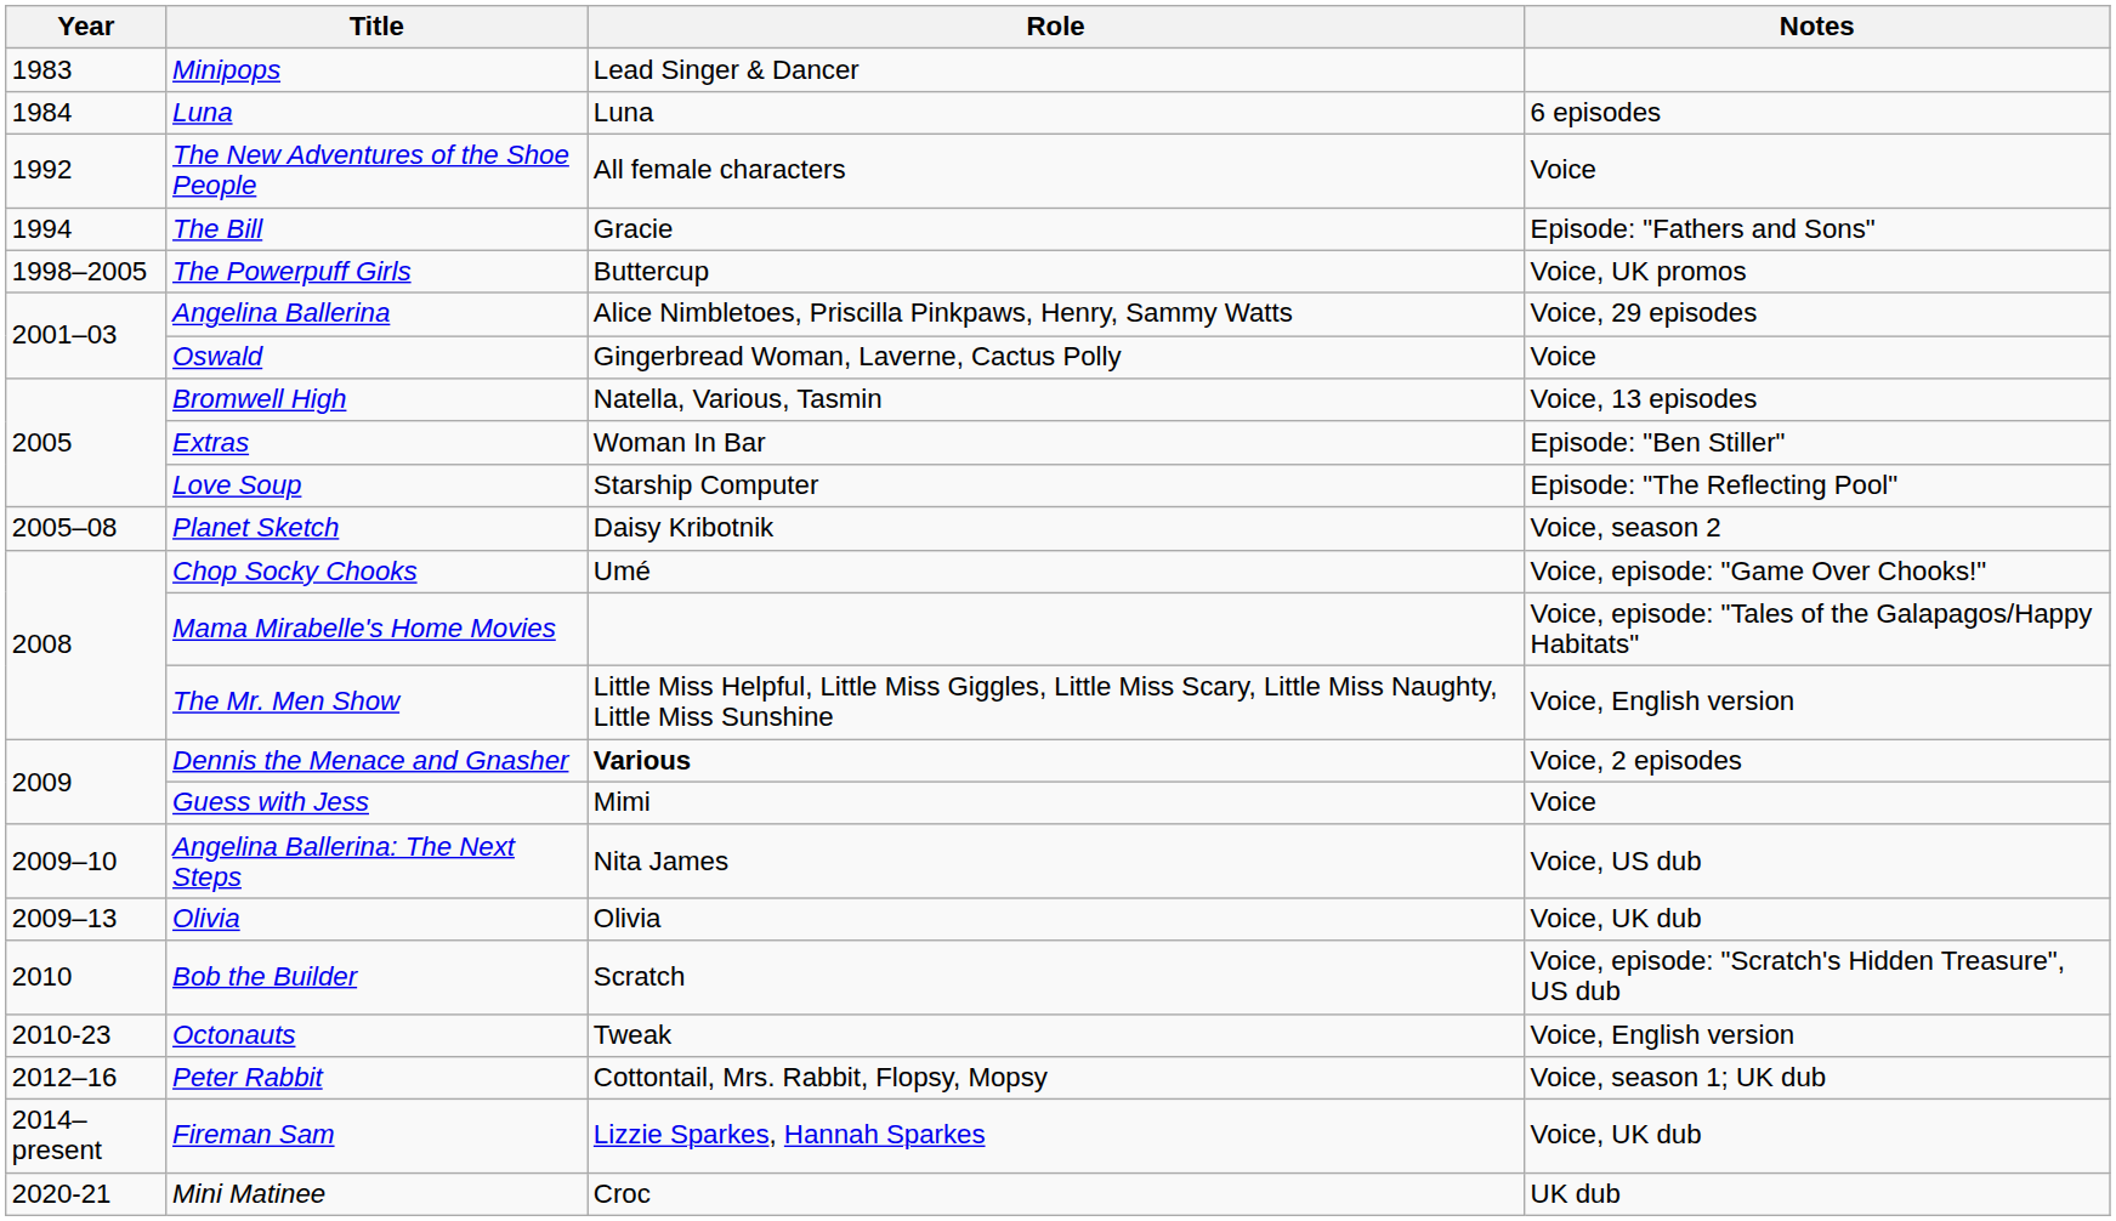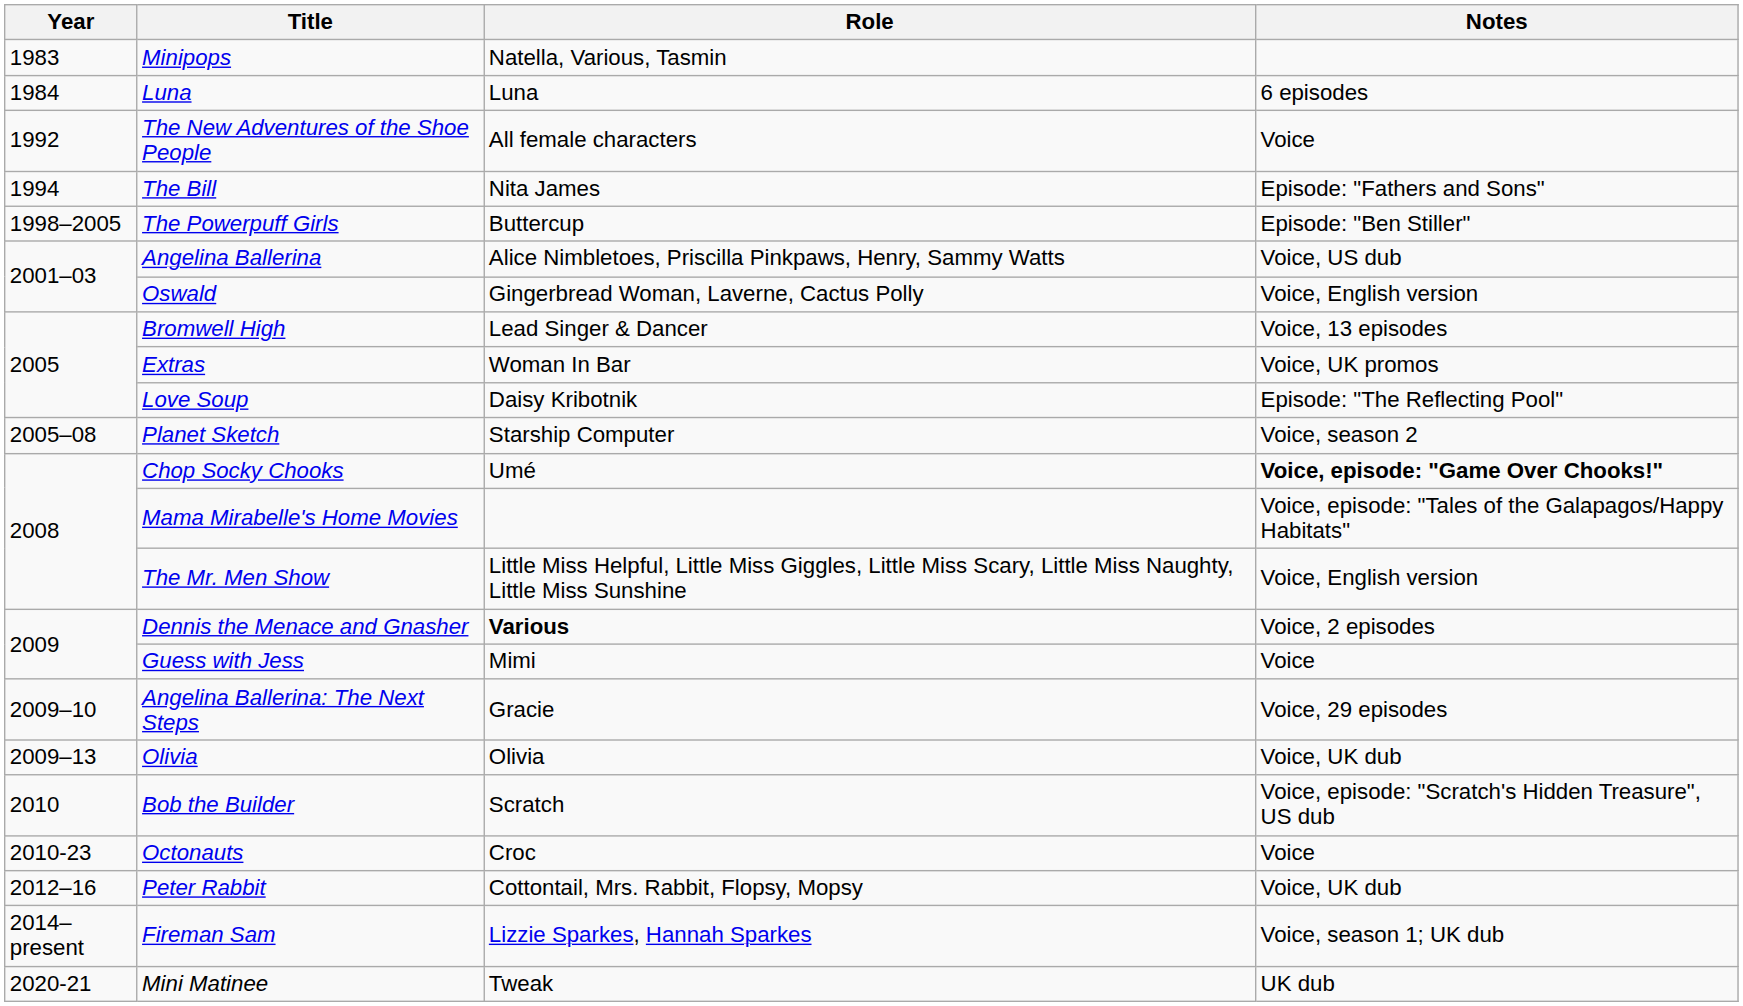Minipops | Role: Lead Singer & Dancer -> Natella, Various, Tasmin
The Bill | Role: Gracie -> Nita James
The Powerpuff Girls | Notes: Voice, UK promos -> Episode: "Ben Stiller"
Angelina Ballerina | Notes: Voice, 29 episodes -> Voice, US dub
Oswald | Notes: Voice -> Voice, English version
Bromwell High | Role: Natella, Various, Tasmin -> Lead Singer & Dancer
Extras | Notes: Episode: "Ben Stiller" -> Voice, UK promos
Love Soup | Role: Starship Computer -> Daisy Kribotnik
Planet Sketch | Role: Daisy Kribotnik -> Starship Computer
Chop Socky Chooks | Notes: normal -> bold
Angelina Ballerina: The Next Steps | Role: Nita James -> Gracie
Angelina Ballerina: The Next Steps | Notes: Voice, US dub -> Voice, 29 episodes
Octonauts | Role: Tweak -> Croc
Octonauts | Notes: Voice, English version -> Voice
Peter Rabbit | Notes: Voice, season 1; UK dub -> Voice, UK dub
Fireman Sam | Notes: Voice, UK dub -> Voice, season 1; UK dub
Mini Matinee | Role: Croc -> Tweak
